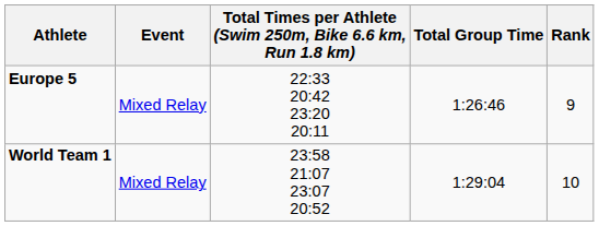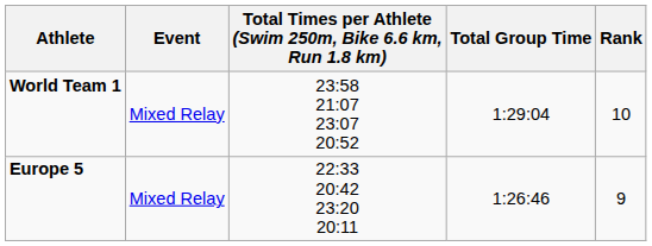rows swapped: Europe 5 <-> World Team 1
